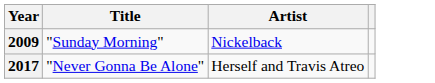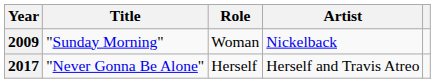+ column: Role | Woman | Herself
